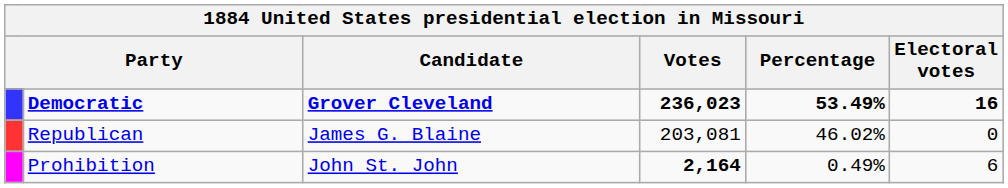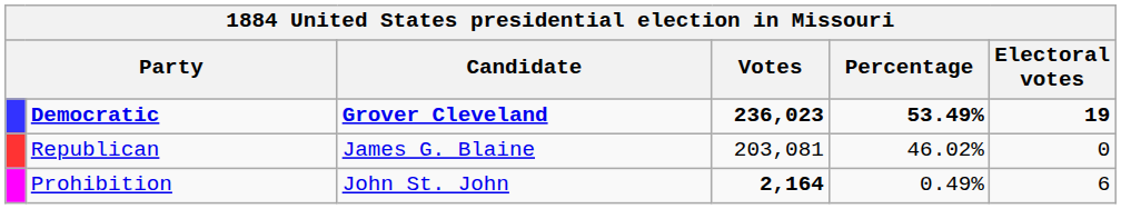Democratic | Electoral votes: 16 -> 19
